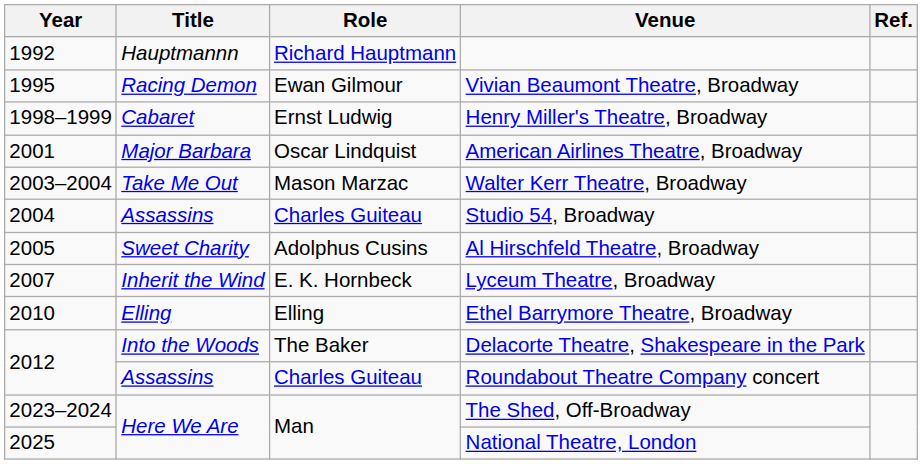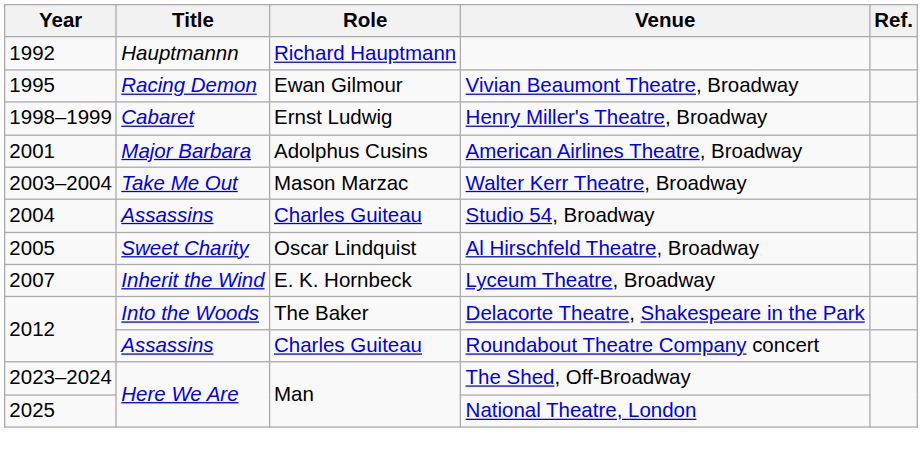American Airlines Theatre, Broadway | Role: Oscar Lindquist -> Adolphus Cusins
Al Hirschfeld Theatre, Broadway | Role: Adolphus Cusins -> Oscar Lindquist
- row: 2010 | Elling | Elling | Ethel Barrymore Theatre, Broadway
